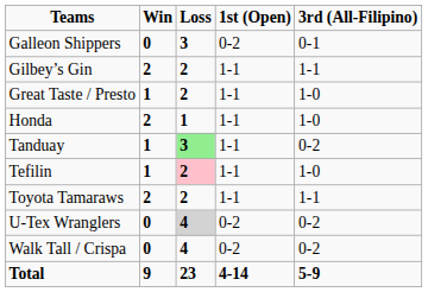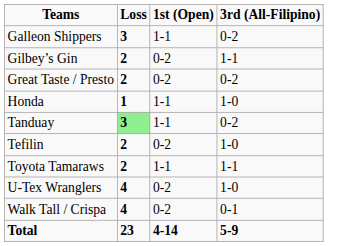- column: Win | 0 | 2 | 1 | 2 | 1 | 1 | 2 | 0 | 0 | 9
Galleon Shippers | 1st (Open): 0-2 -> 1-1
Galleon Shippers | 3rd (All-Filipino): 0-1 -> 0-2
Gilbey’s Gin | 1st (Open): 1-1 -> 0-2
Great Taste / Presto | 1st (Open): 1-1 -> 0-2
Great Taste / Presto | 3rd (All-Filipino): 1-0 -> 0-2
Tefilin | Loss: pink background -> no background
Tefilin | 1st (Open): 1-1 -> 0-2
U-Tex Wranglers | Loss: lightgrey background -> no background
U-Tex Wranglers | 3rd (All-Filipino): 0-2 -> 1-0
Walk Tall / Crispa | 3rd (All-Filipino): 0-2 -> 0-1
